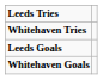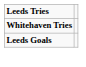- row: Whitehaven Goals
